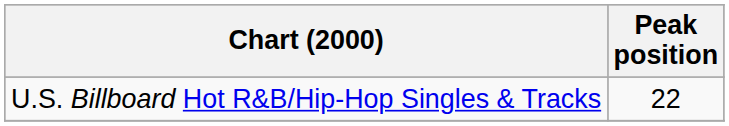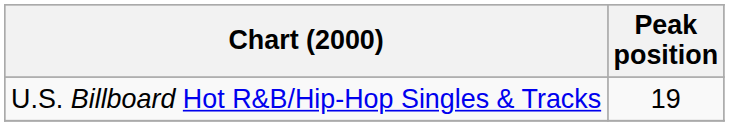U.S. Billboard Hot R&B/Hip-Hop Singles & Tracks | Peak position: 22 -> 19
